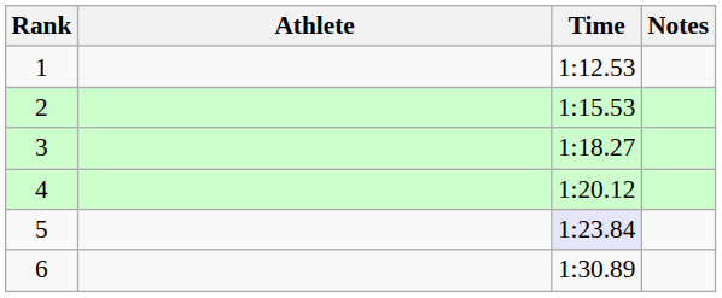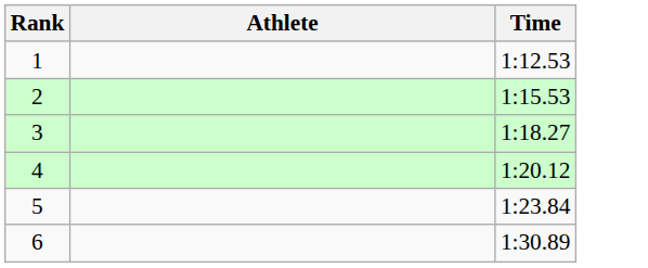- column: Notes
5 | Time: lavender background -> no background
